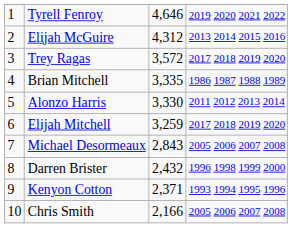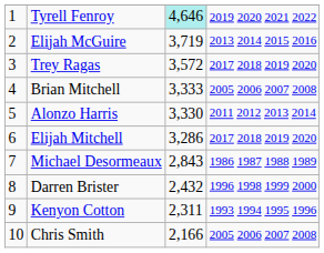Tyrell Fenroy | column 3: no background -> paleturquoise background
Elijah McGuire | column 3: 4,312 -> 3,719
Brian Mitchell | column 3: 3,335 -> 3,333
Brian Mitchell | column 4: 1986 1987 1988 1989 -> 2005 2006 2007 2008
Elijah Mitchell | column 3: 3,259 -> 3,286
Michael Desormeaux | column 4: 2005 2006 2007 2008 -> 1986 1987 1988 1989
Kenyon Cotton | column 3: 2,371 -> 2,311
